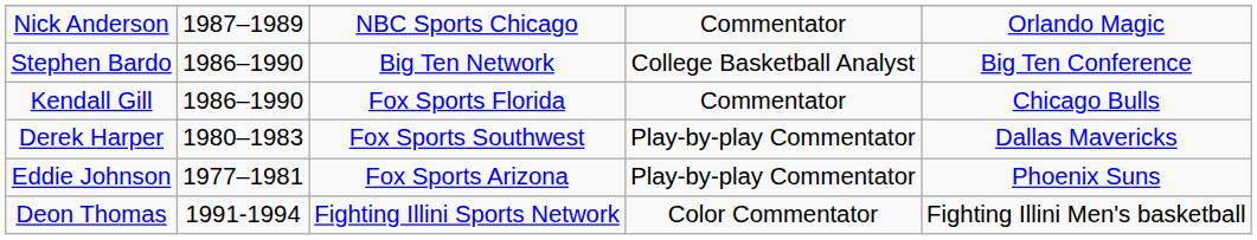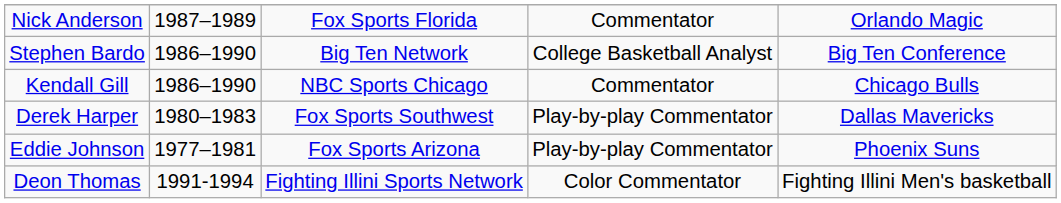Nick Anderson | column 3: NBC Sports Chicago -> Fox Sports Florida
Kendall Gill | column 3: Fox Sports Florida -> NBC Sports Chicago
